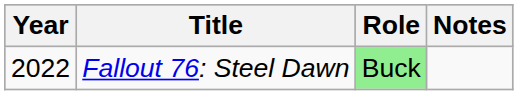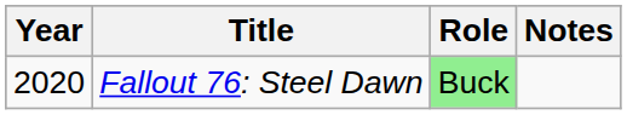Fallout 76: Steel Dawn | Year: 2022 -> 2020
